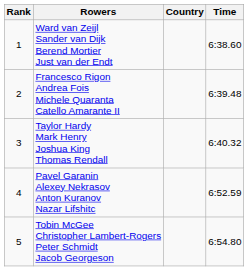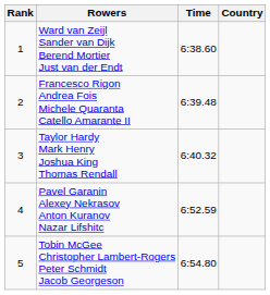columns swapped: Country <-> Time
